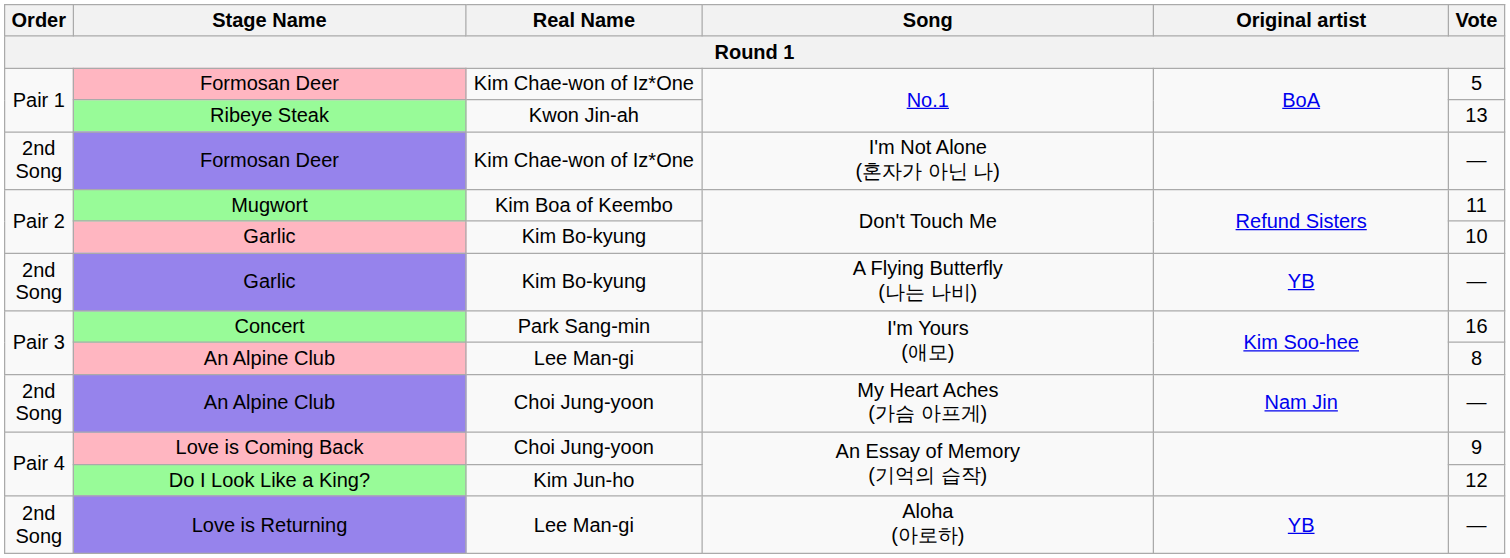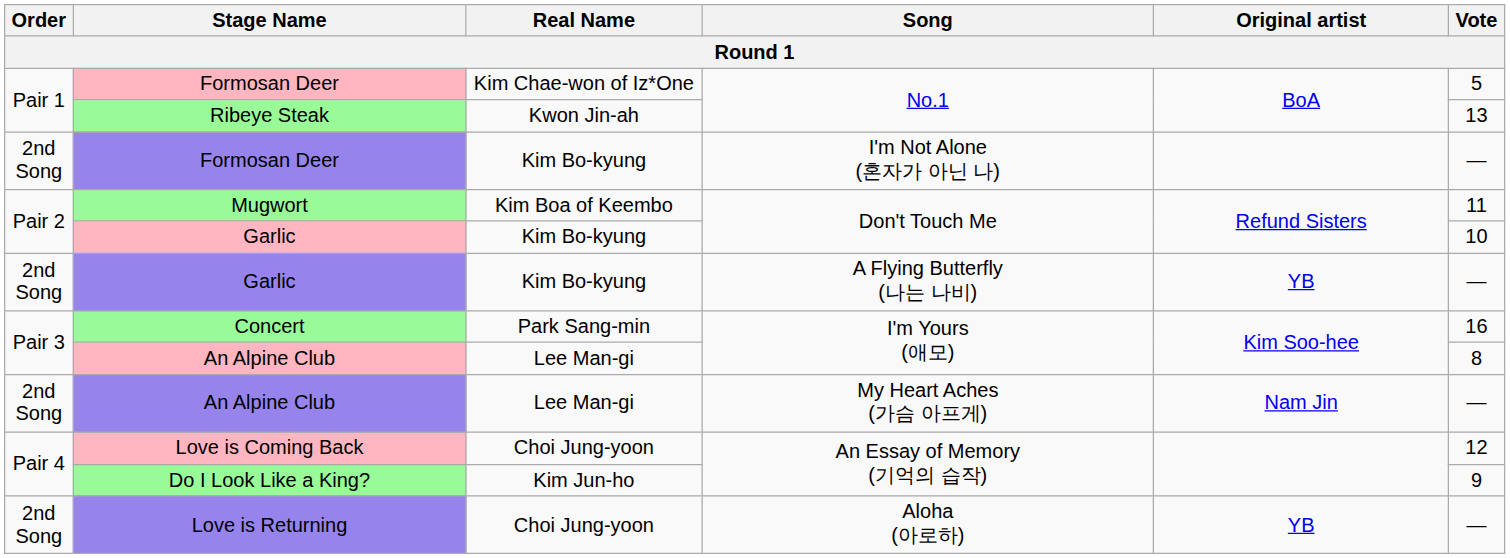Formosan Deer / I'm Not Alone (혼자가 아닌 나) | Real Name: Kim Chae-won of Iz*One -> Kim Bo-kyung
An Alpine Club / My Heart Aches (가슴 아프게) | Real Name: Choi Jung-yoon -> Lee Man-gi
Love is Coming Back | Vote: 9 -> 12
Do I Look Like a King? | Vote: 12 -> 9
Love is Returning | Real Name: Lee Man-gi -> Choi Jung-yoon
